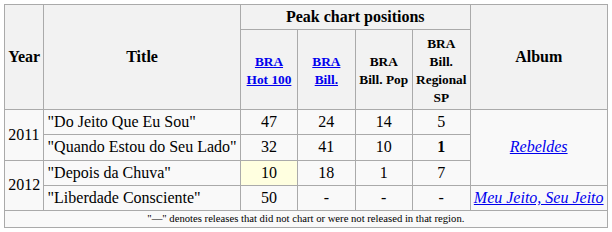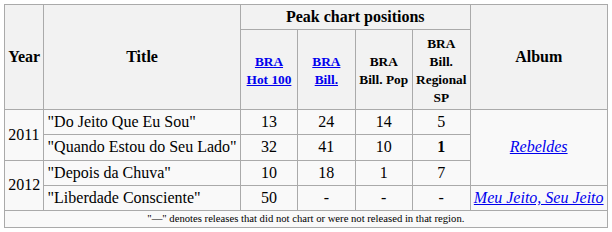"Do Jeito Que Eu Sou" | Peak chart positions / BRA Hot 100: 47 -> 13
"Depois da Chuva" | Peak chart positions / BRA Hot 100: lightyellow background -> no background
